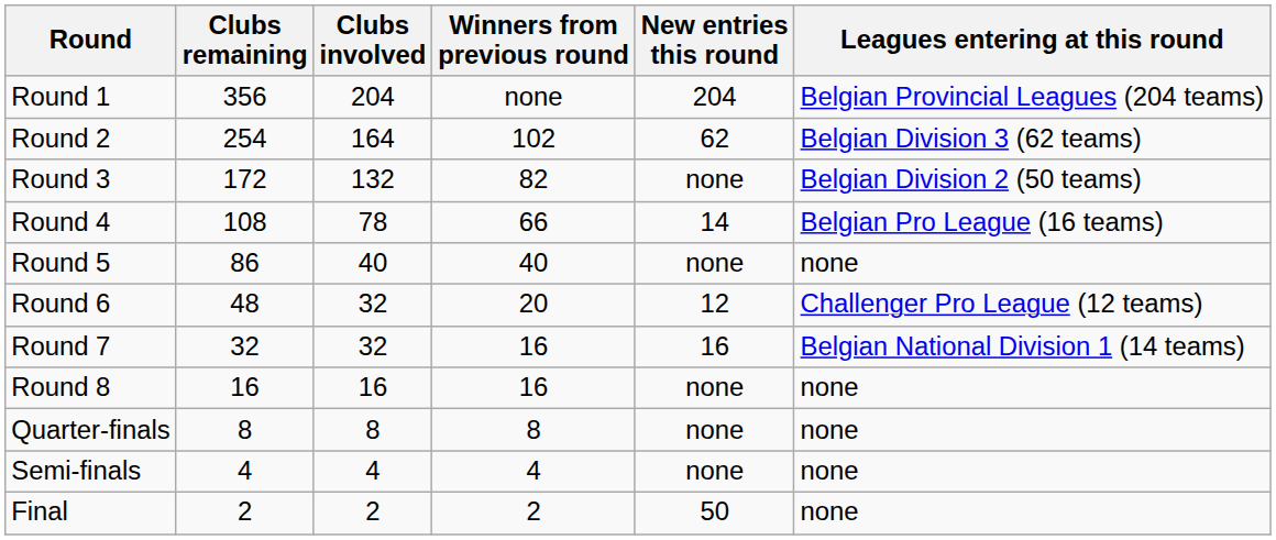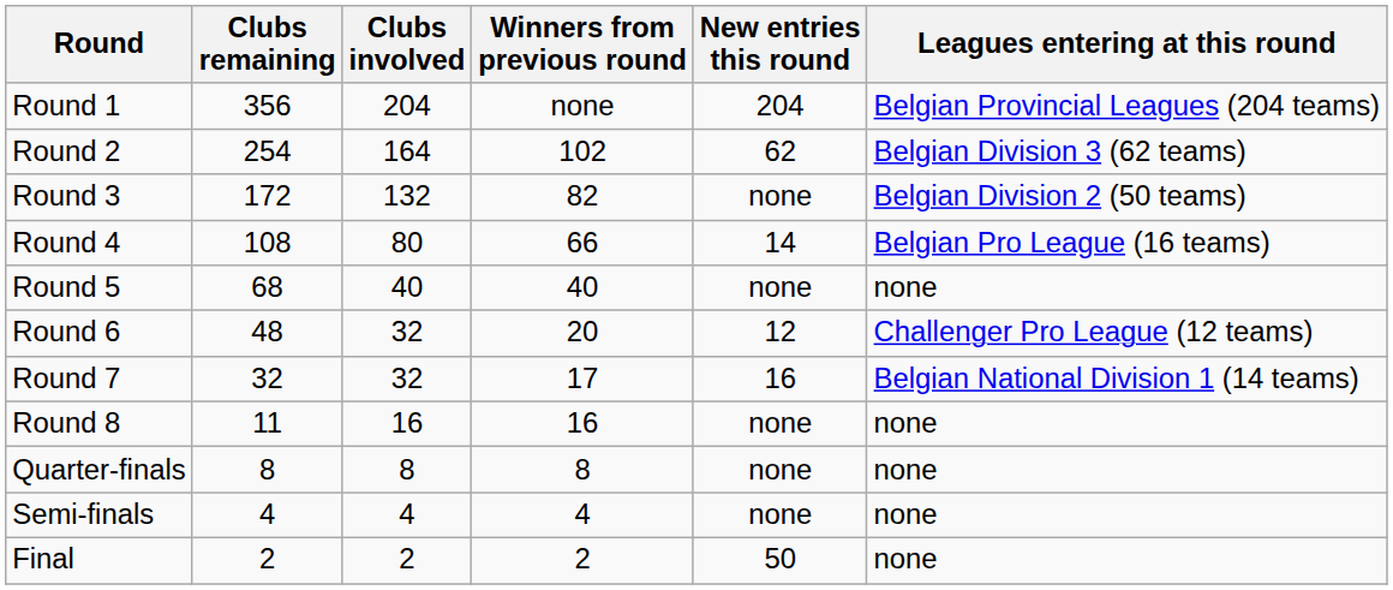Round 4 | Clubs involved: 78 -> 80
Round 5 | Clubs remaining: 86 -> 68
Round 7 | Winners from previous round: 16 -> 17
Round 8 | Clubs remaining: 16 -> 11
